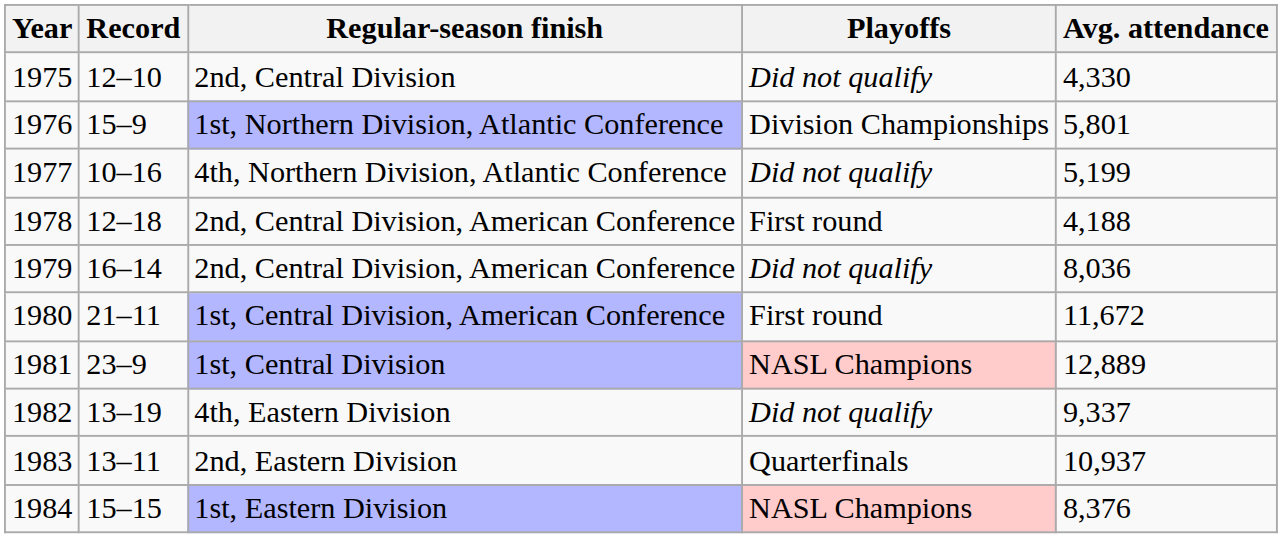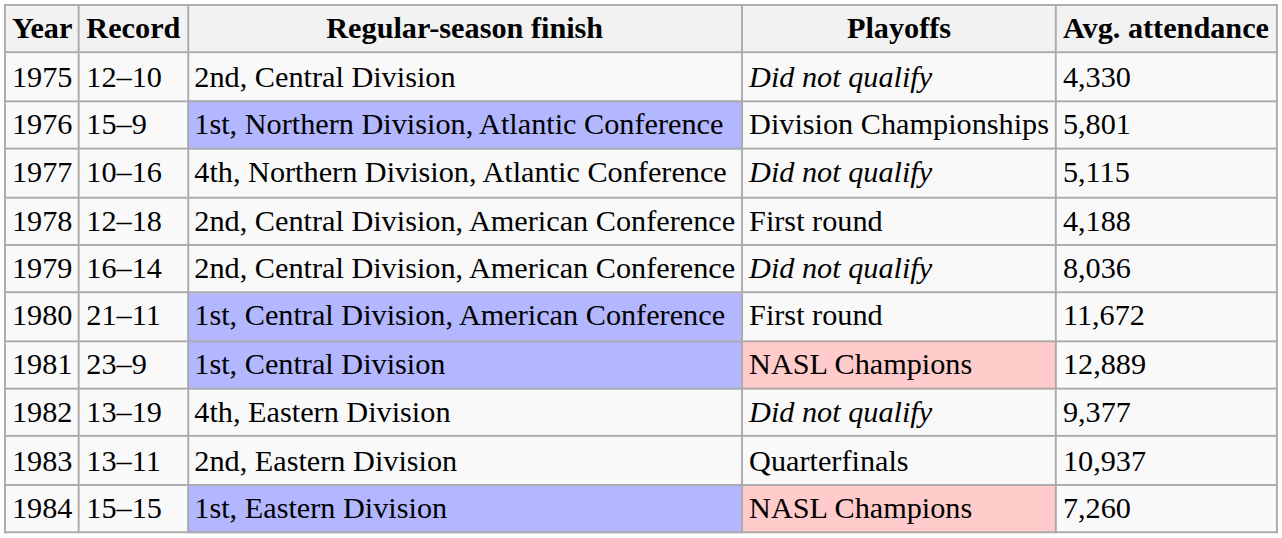4th, Northern Division, Atlantic Conference | Avg. attendance: 5,199 -> 5,115
4th, Eastern Division | Avg. attendance: 9,337 -> 9,377
1st, Eastern Division | Avg. attendance: 8,376 -> 7,260
